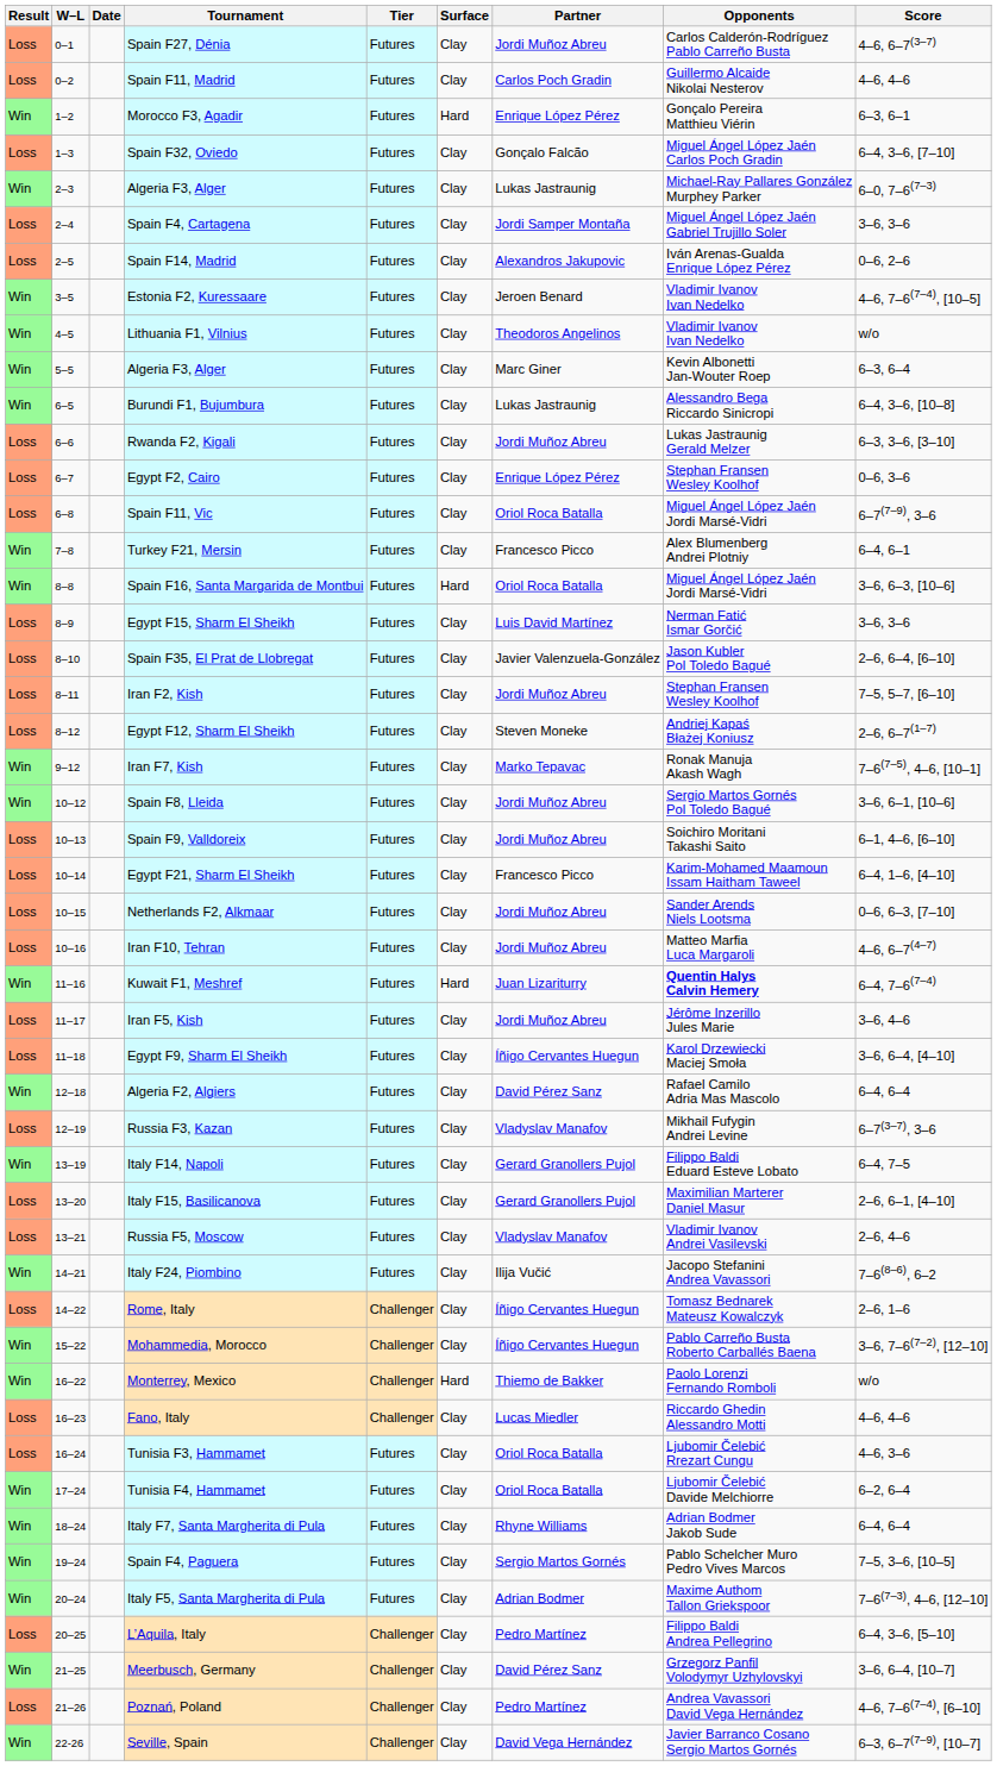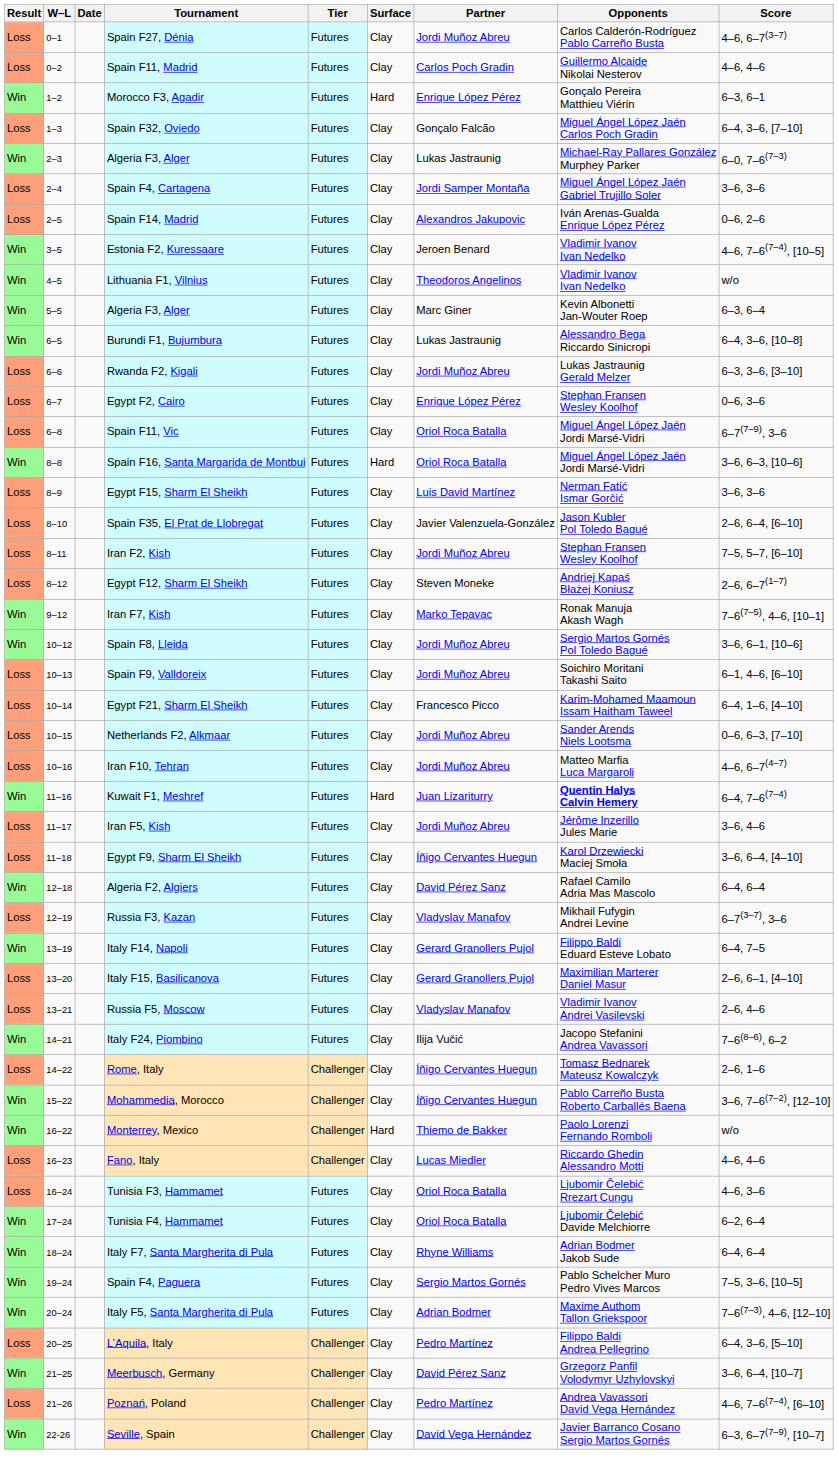- row: Win | 7–8 | Turkey F21, Mersin | Futures | Clay | Francesco Picco | Alex Blumenberg Andrei Plotniy | 6–4, 6–1
